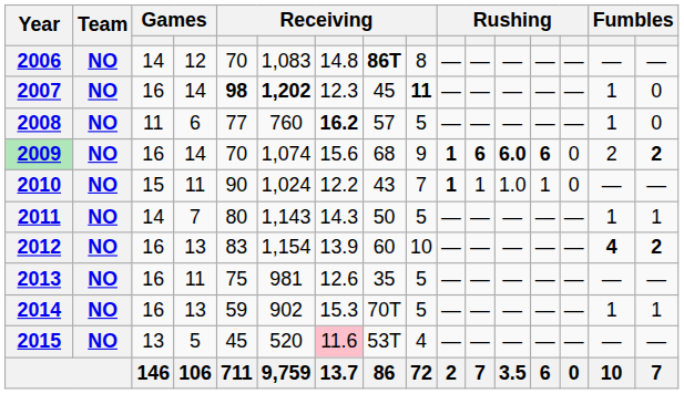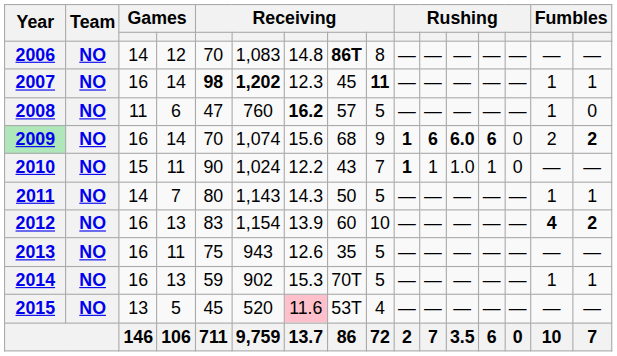2007 | column 16: 0 -> 1
2008 | column 5: 77 -> 47
2013 | column 6: 981 -> 943
